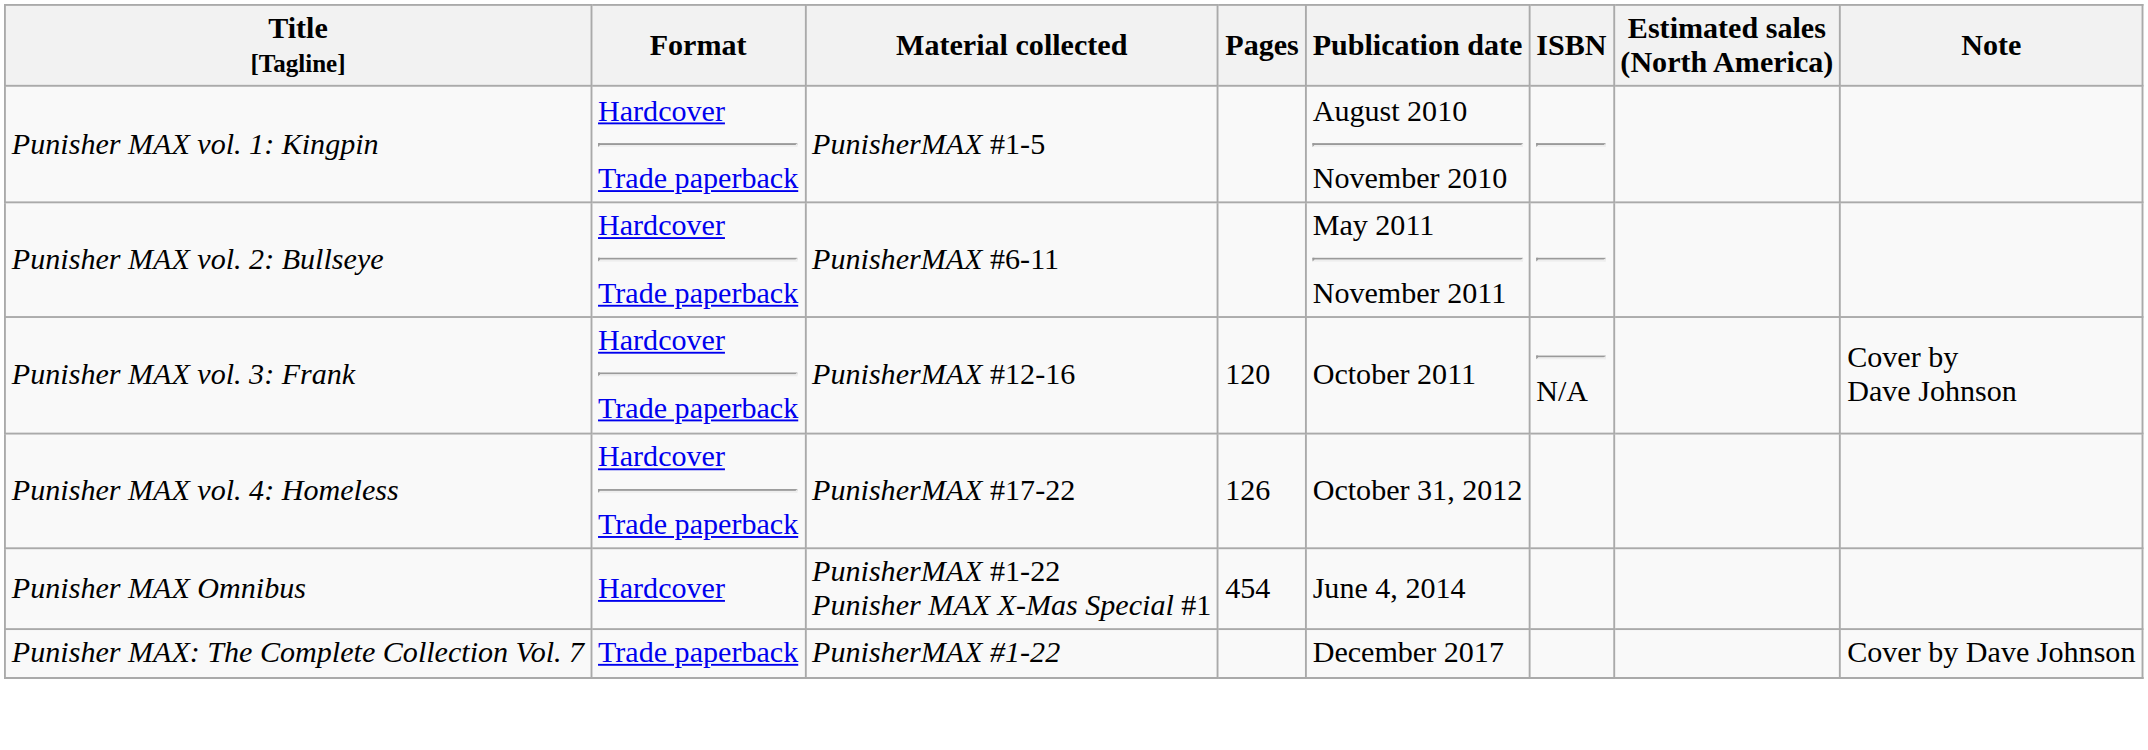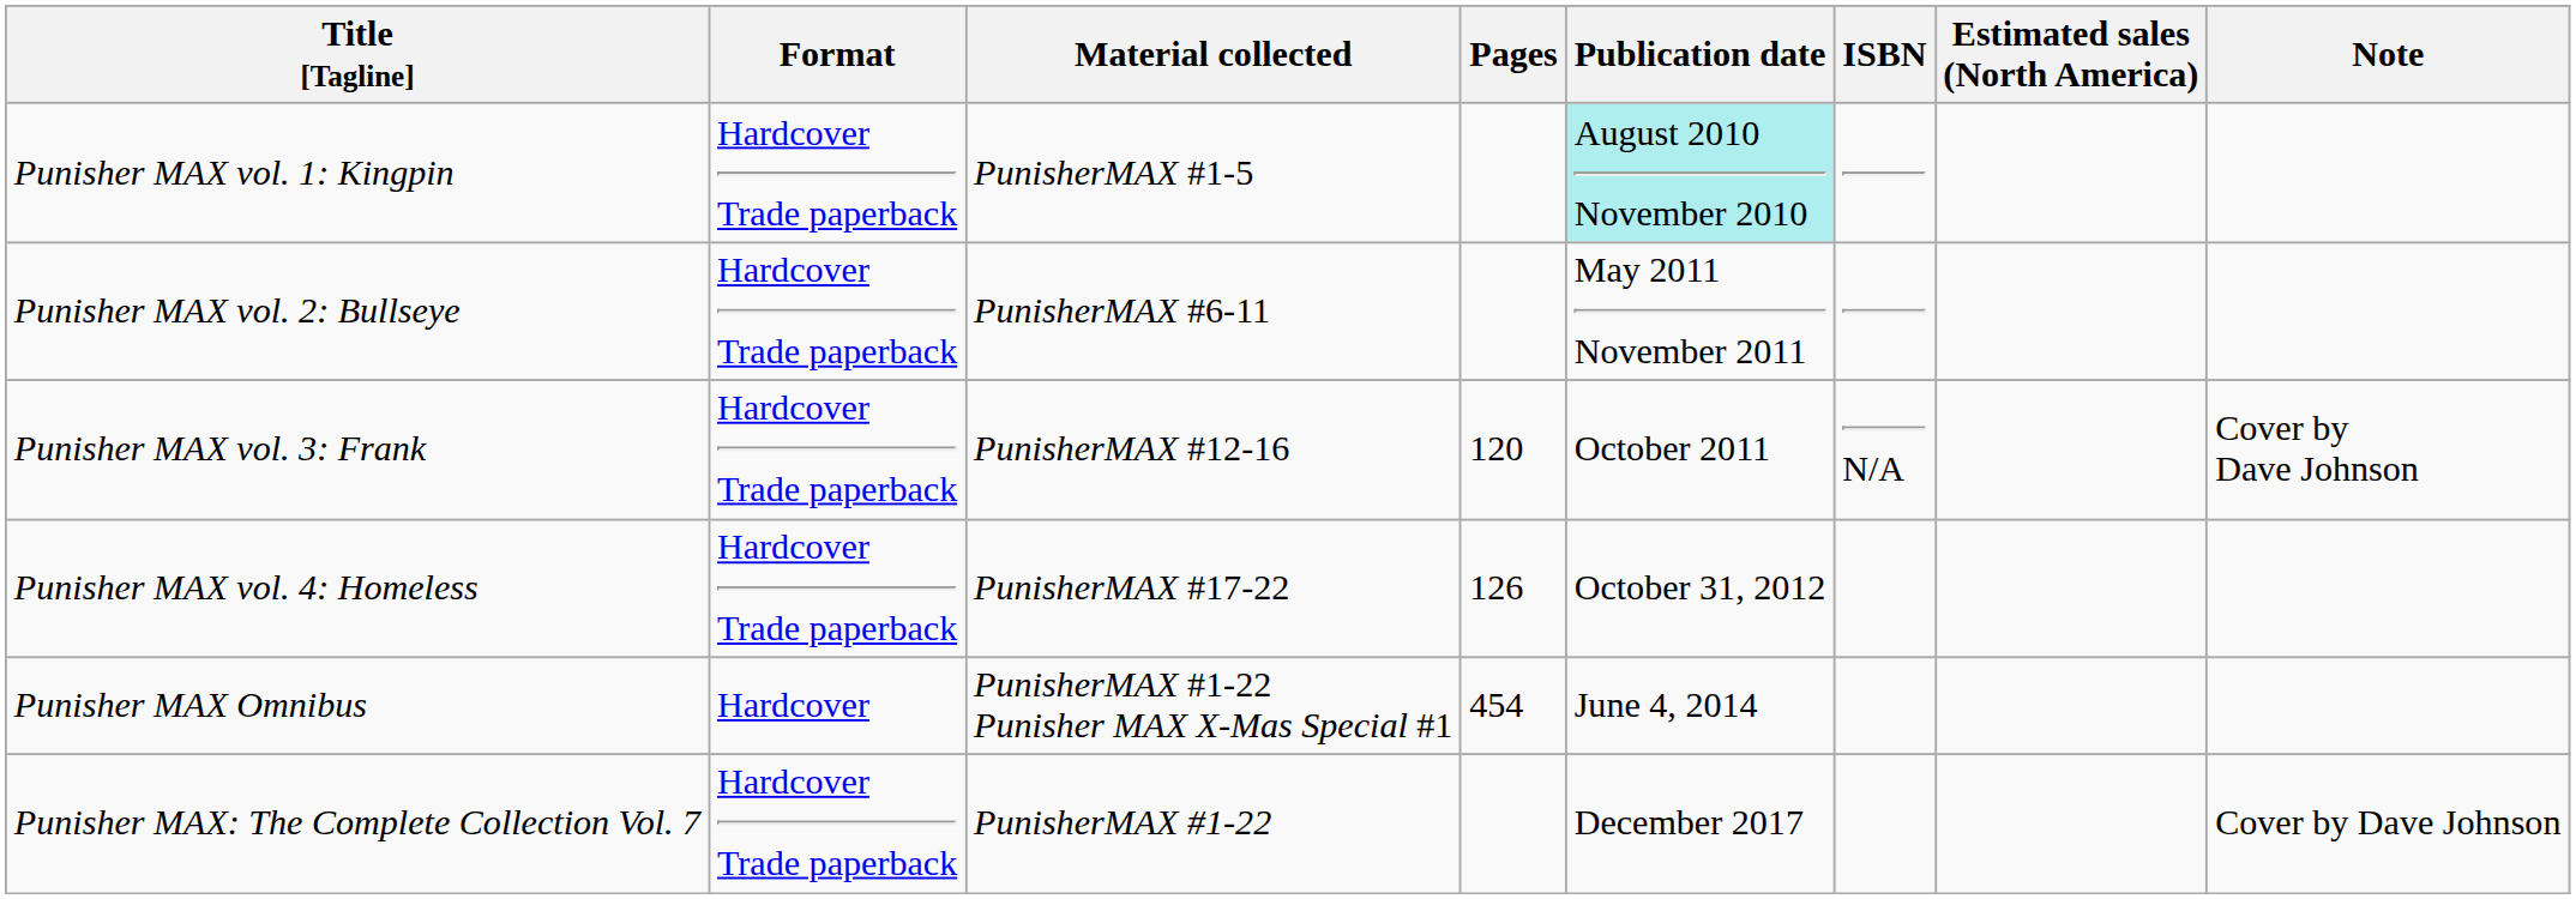Punisher MAX vol. 1: Kingpin | Publication date: no background -> paleturquoise background
Punisher MAX: The Complete Collection Vol. 7 | Format: Trade paperback -> Hardcover Trade paperback
